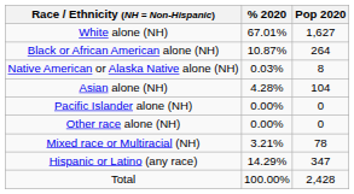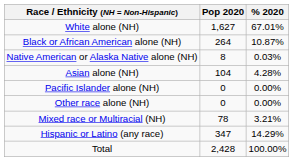columns swapped: Pop 2020 <-> % 2020
